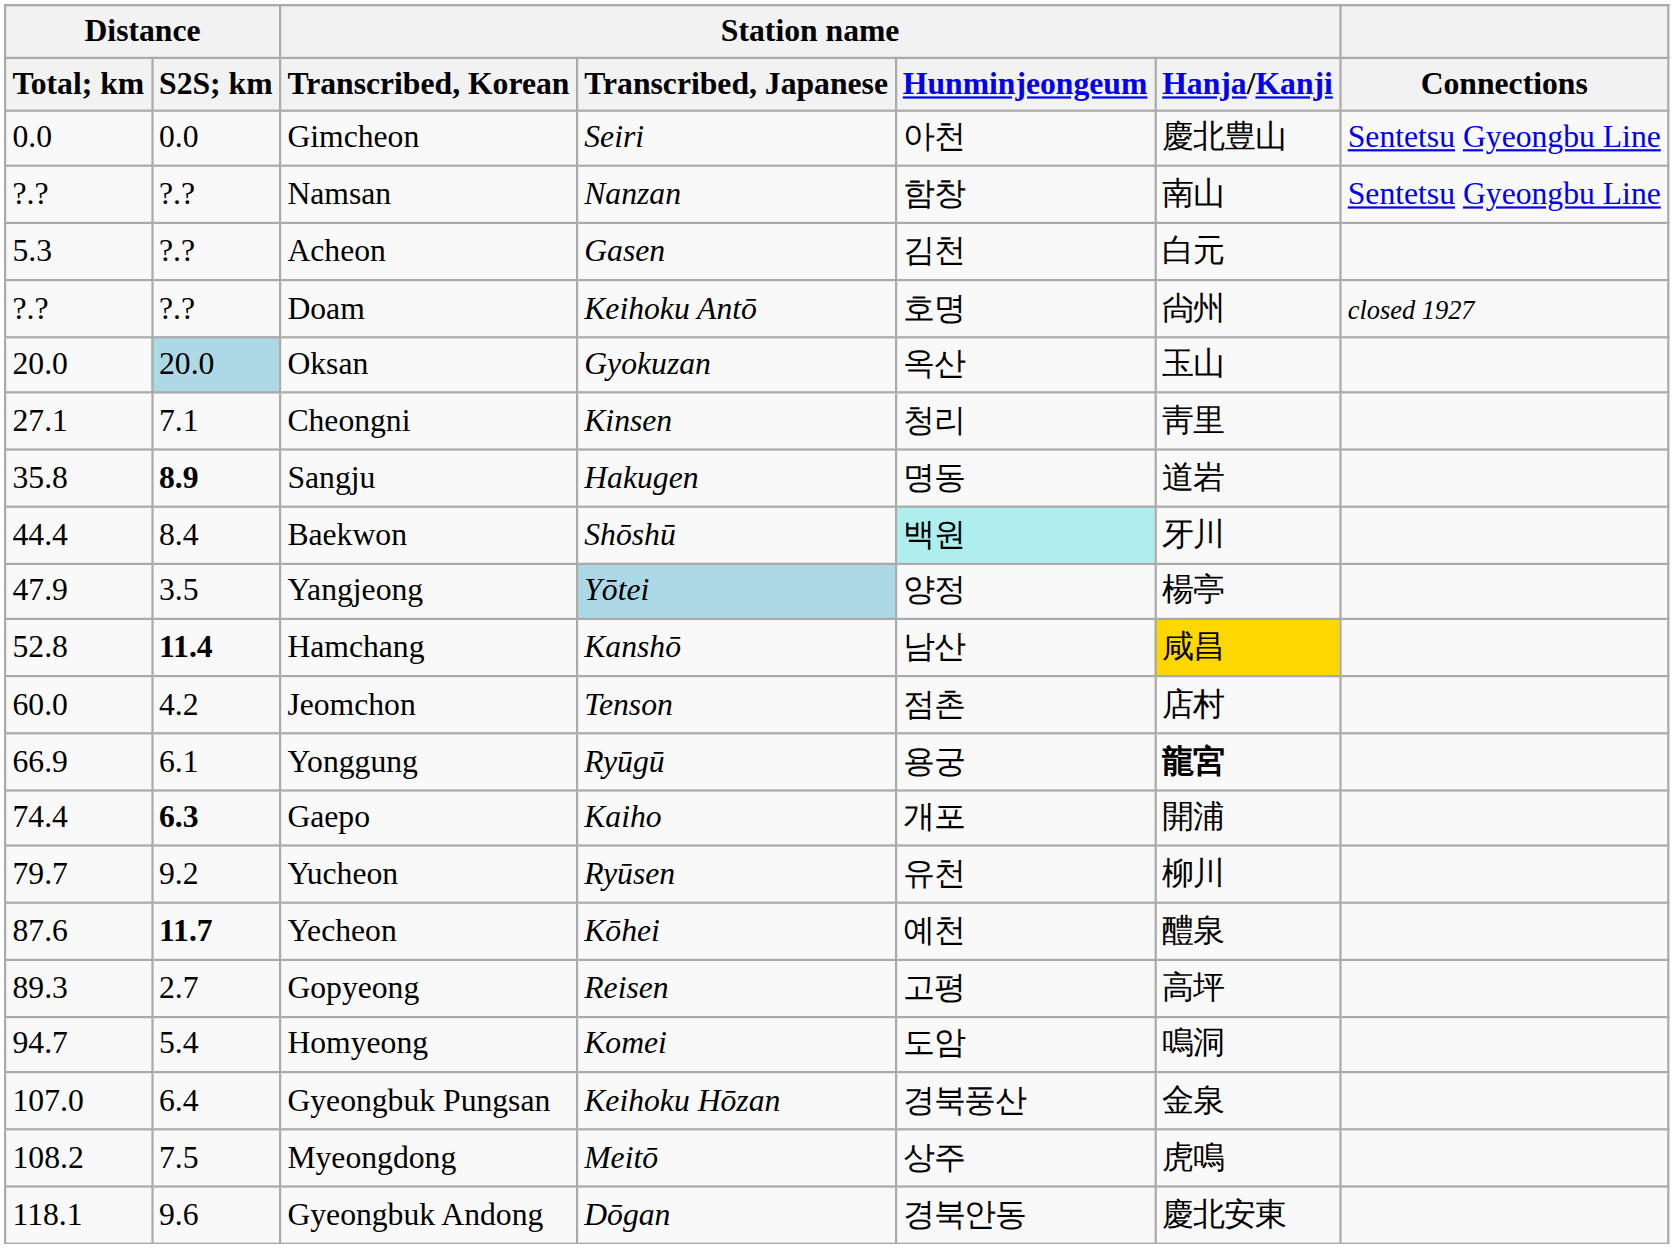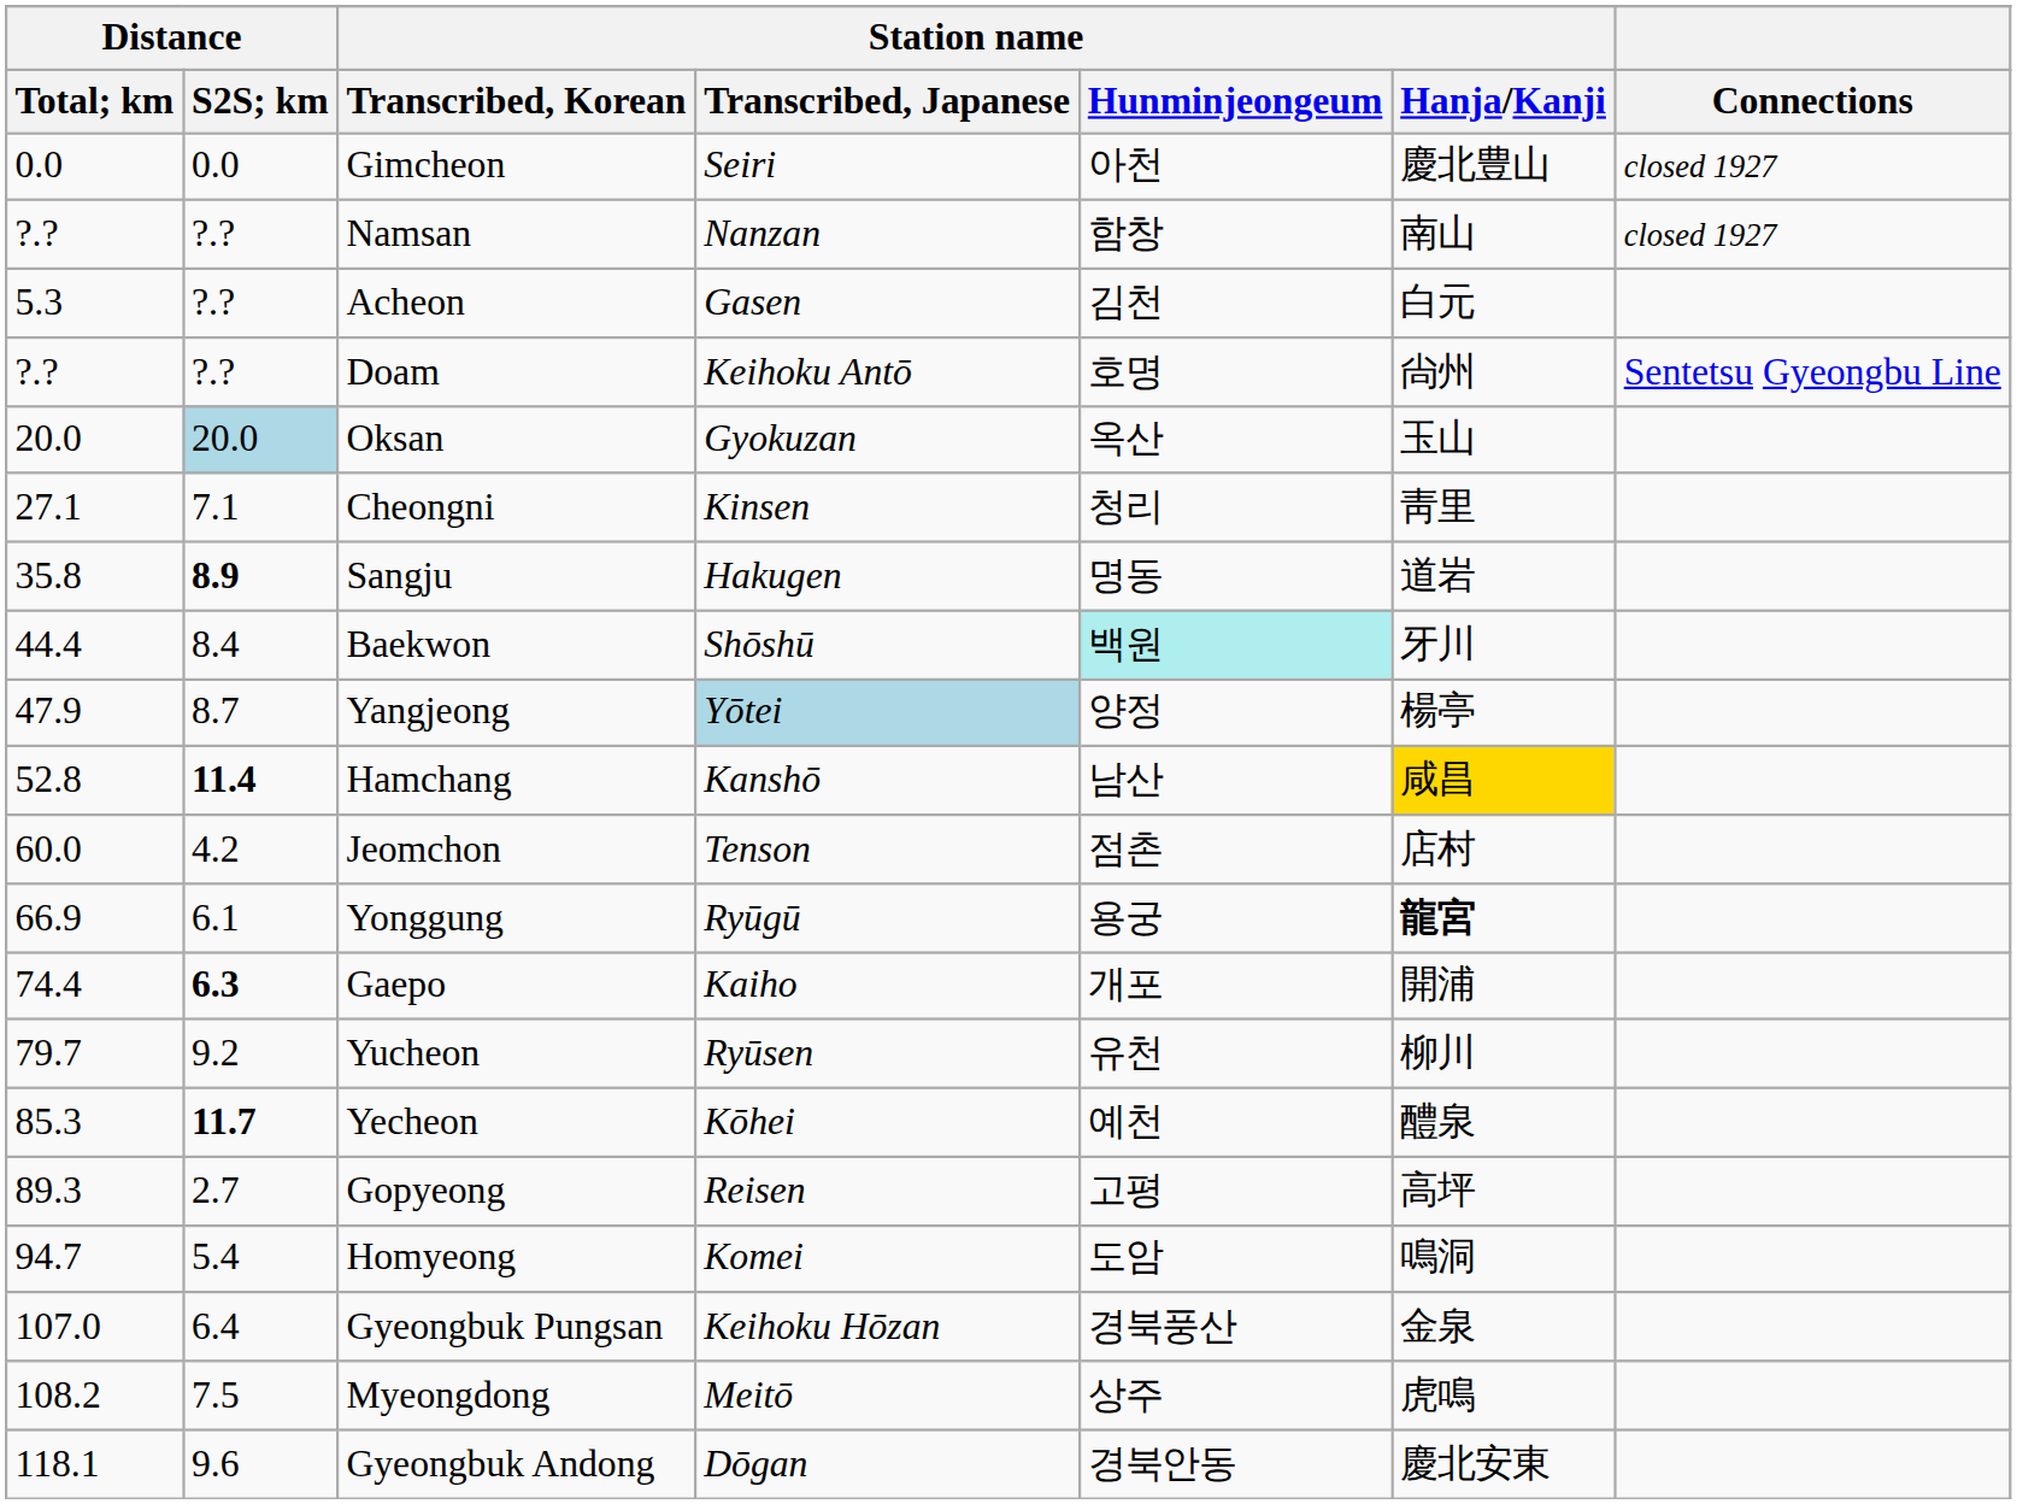Gimcheon | Connections: Sentetsu Gyeongbu Line -> closed 1927
Namsan | Connections: Sentetsu Gyeongbu Line -> closed 1927
Doam | Connections: closed 1927 -> Sentetsu Gyeongbu Line
Yangjeong | Distance / S2S; km: 3.5 -> 8.7
Yecheon | Distance / Total; km: 87.6 -> 85.3
